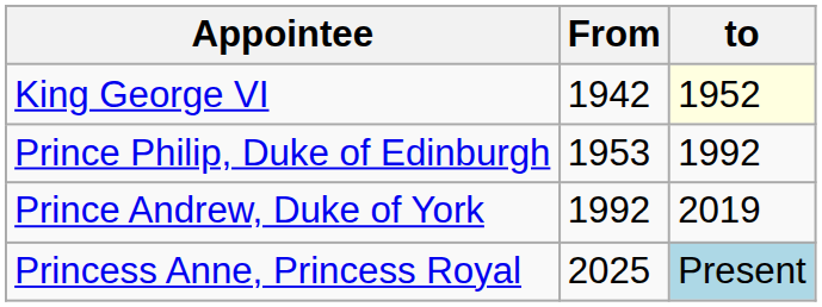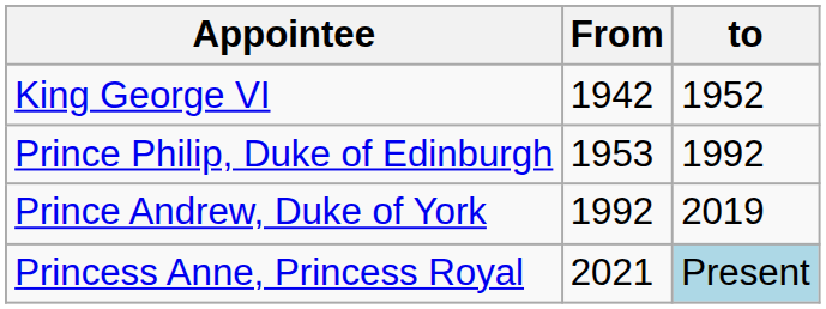King George VI | to: lightyellow background -> no background
Princess Anne, Princess Royal | From: 2025 -> 2021
